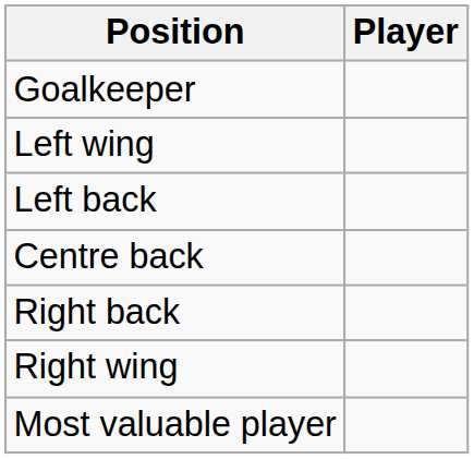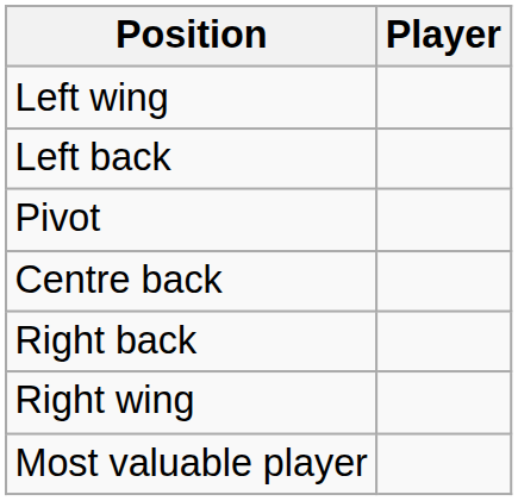- row: Goalkeeper
+ row: Pivot
